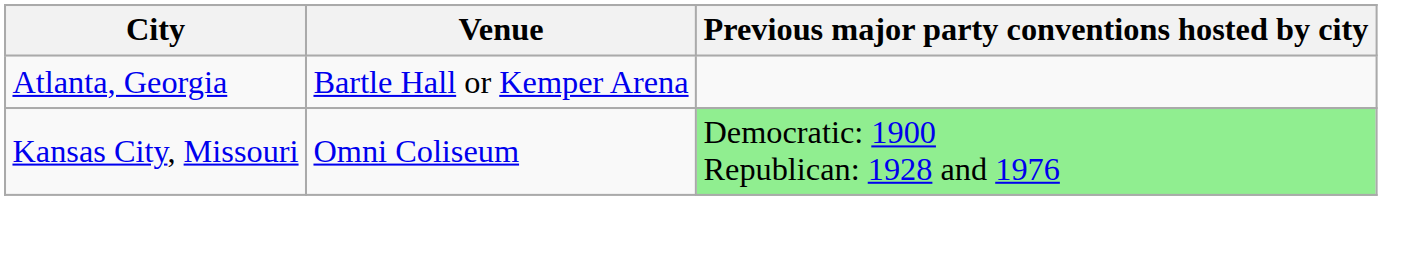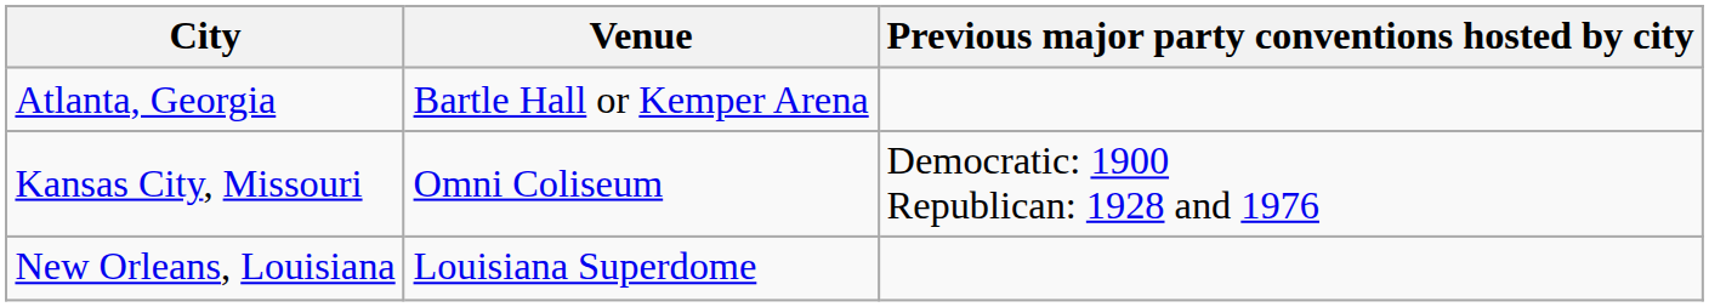Kansas City, Missouri | Previous major party conventions hosted by city: lightgreen background -> no background
+ row: New Orleans, Louisiana | Louisiana Superdome
